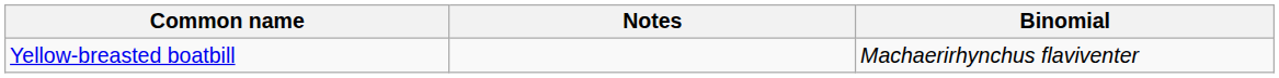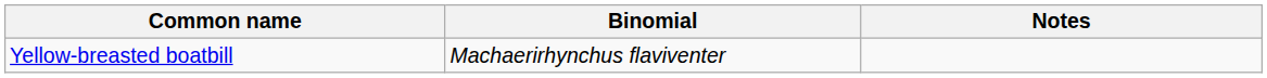columns swapped: Binomial <-> Notes
